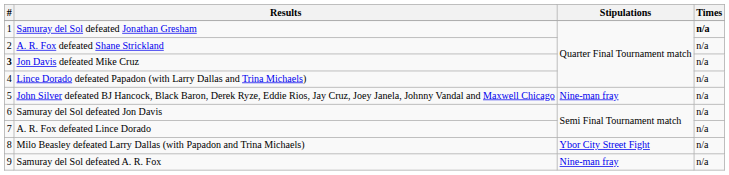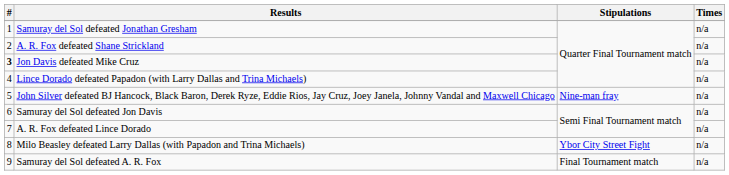Samuray del Sol defeated Jonathan Gresham | Times: bold -> normal
Samuray del Sol defeated A. R. Fox | Stipulations: Nine-man fray -> Final Tournament match
